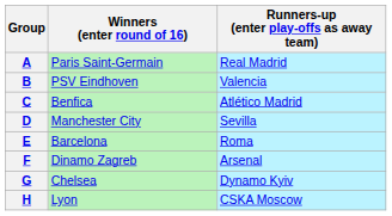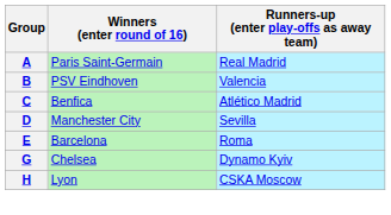- row: F | Dinamo Zagreb | Arsenal
